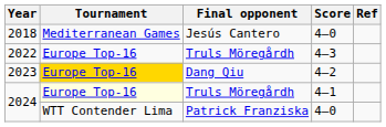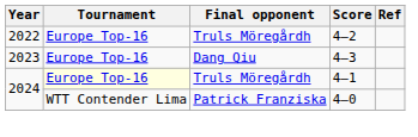- row: 2018 | Mediterranean Games | Jesús Cantero | 4–0
2022 | Score: 4–3 -> 4–2
2023 | Tournament: gold background -> no background
2023 | Score: 4–2 -> 4–3
